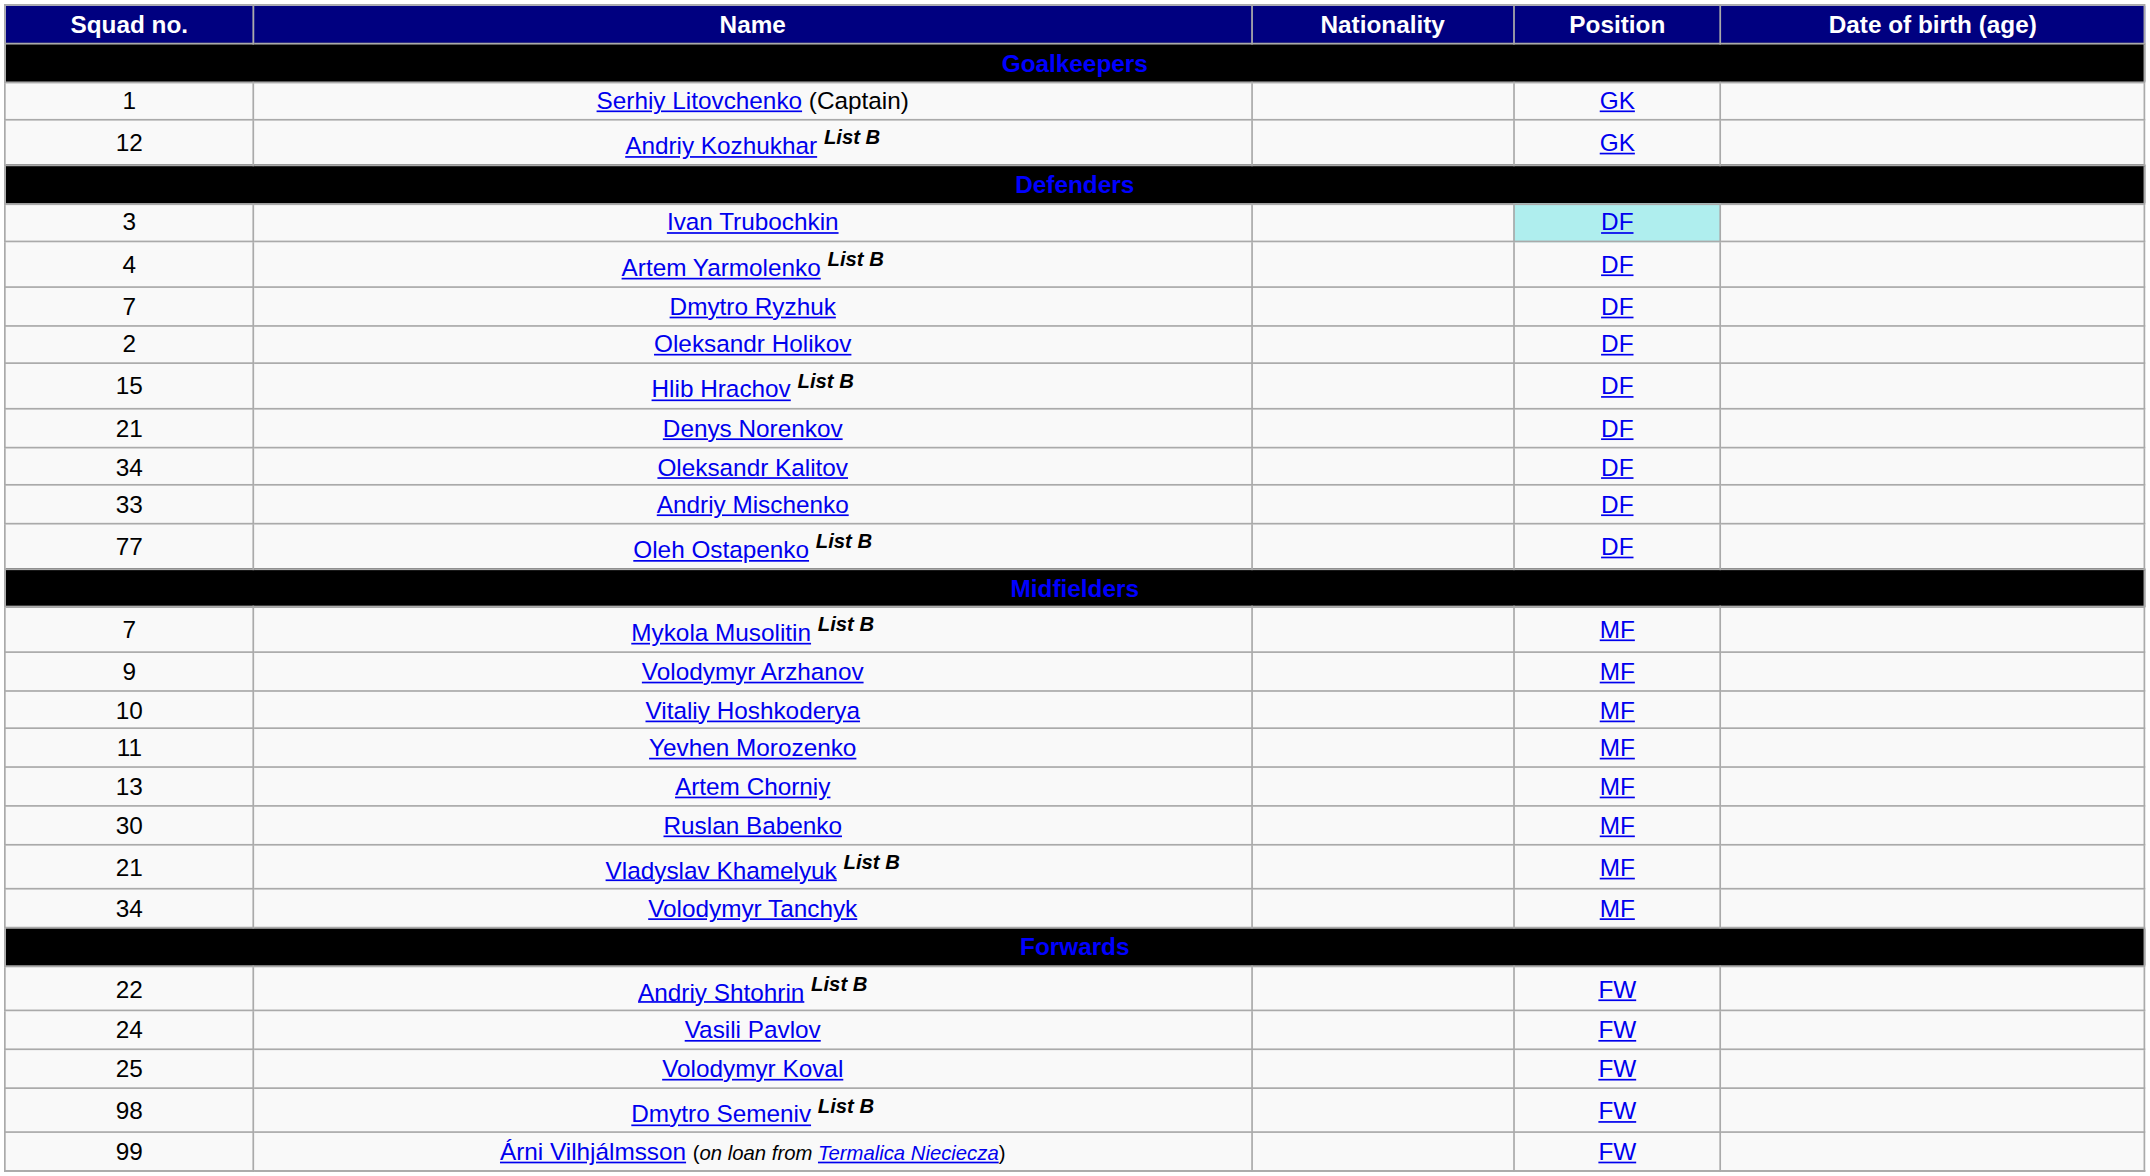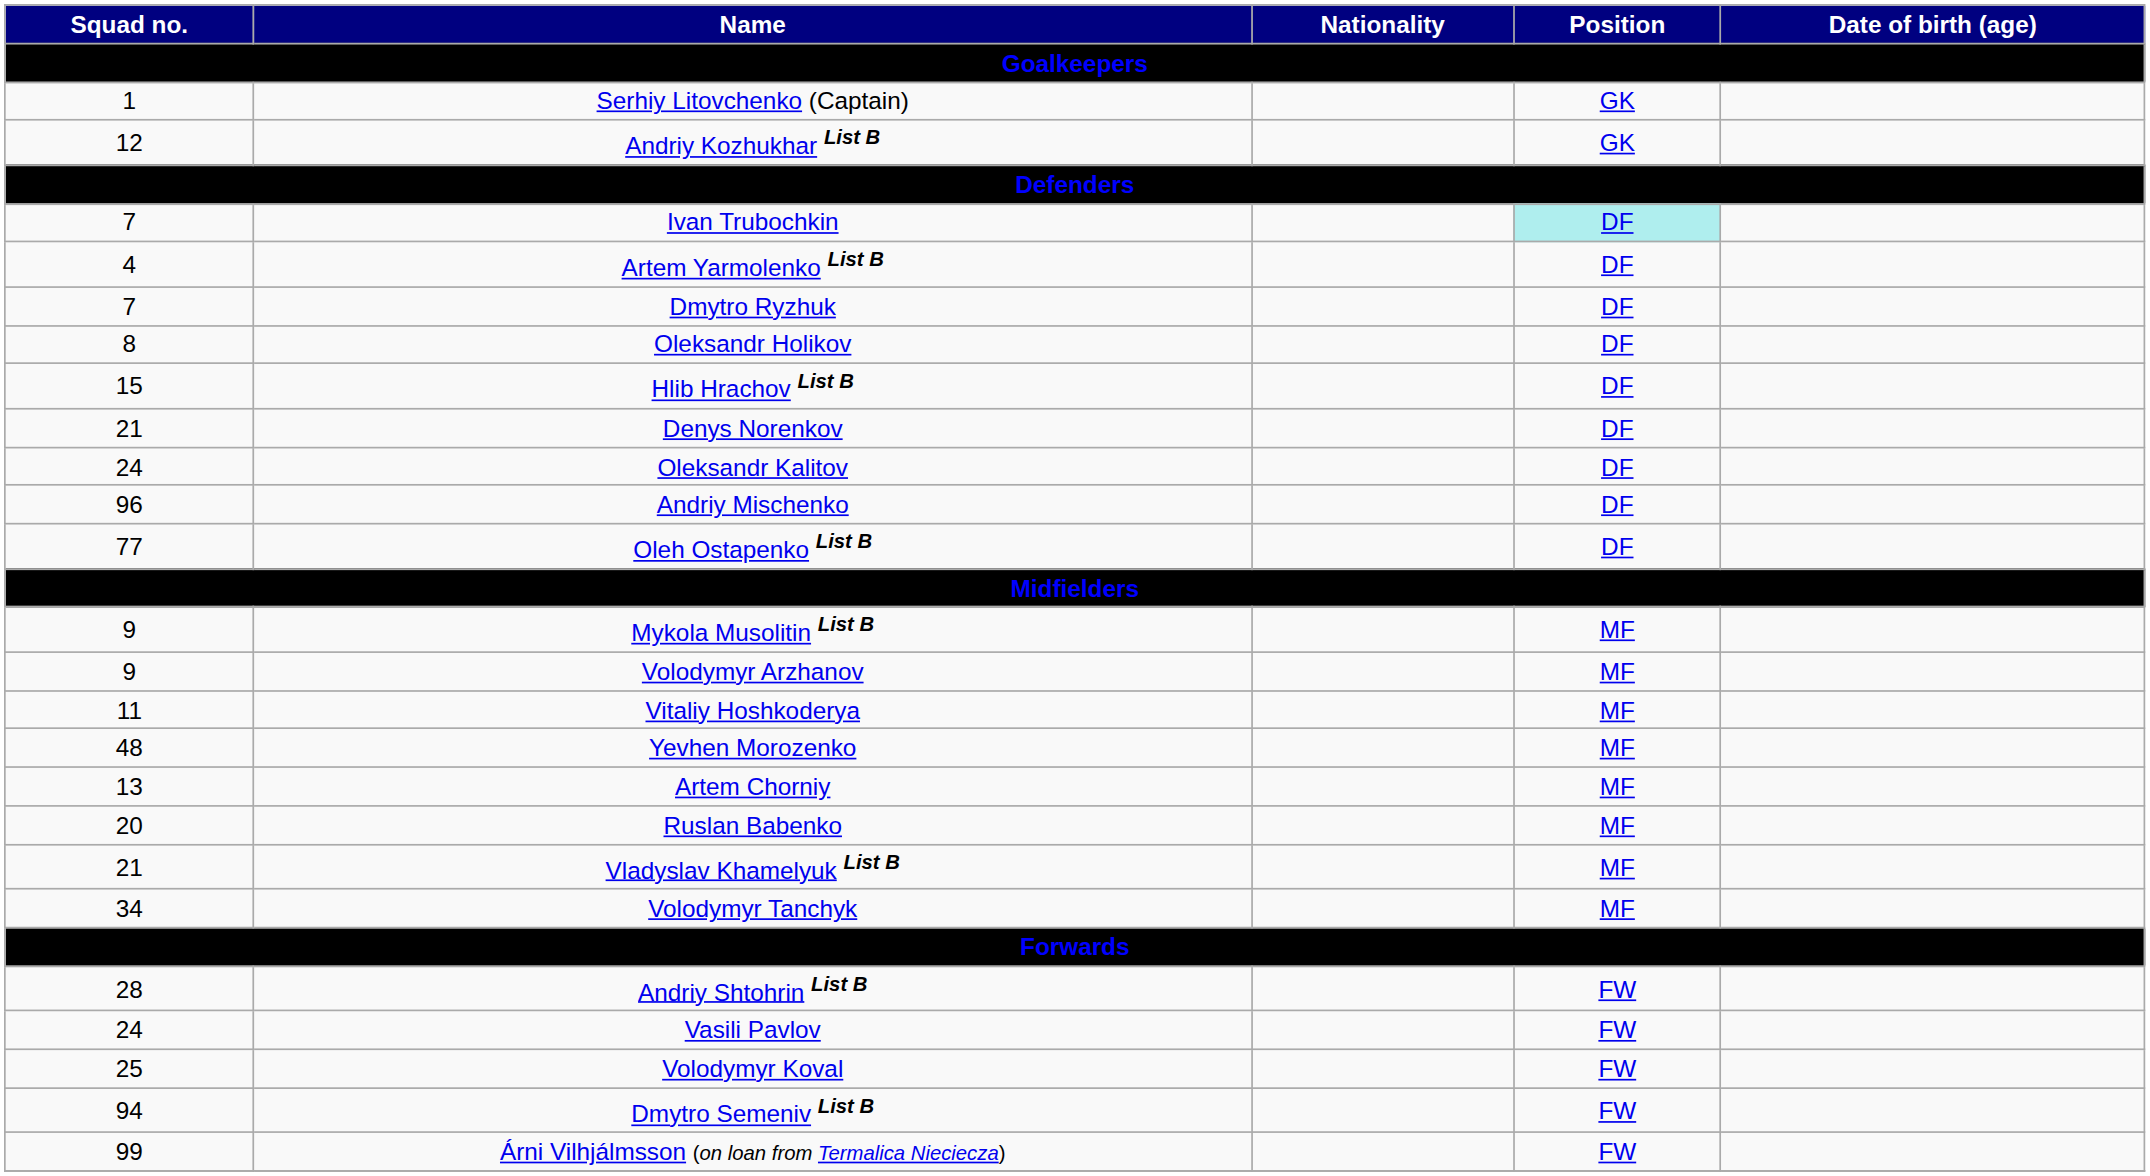Ivan Trubochkin | Squad no. / Goalkeepers: 3 -> 7
Oleksandr Holikov | Squad no. / Goalkeepers: 2 -> 8
Oleksandr Kalitov | Squad no. / Goalkeepers: 34 -> 24
Andriy Mischenko | Squad no. / Goalkeepers: 33 -> 96
Mykola Musolitin List B | Squad no. / Goalkeepers: 7 -> 9
Vitaliy Hoshkoderya | Squad no. / Goalkeepers: 10 -> 11
Yevhen Morozenko | Squad no. / Goalkeepers: 11 -> 48
Ruslan Babenko | Squad no. / Goalkeepers: 30 -> 20
Andriy Shtohrin List B | Squad no. / Goalkeepers: 22 -> 28
Dmytro Semeniv List B | Squad no. / Goalkeepers: 98 -> 94
